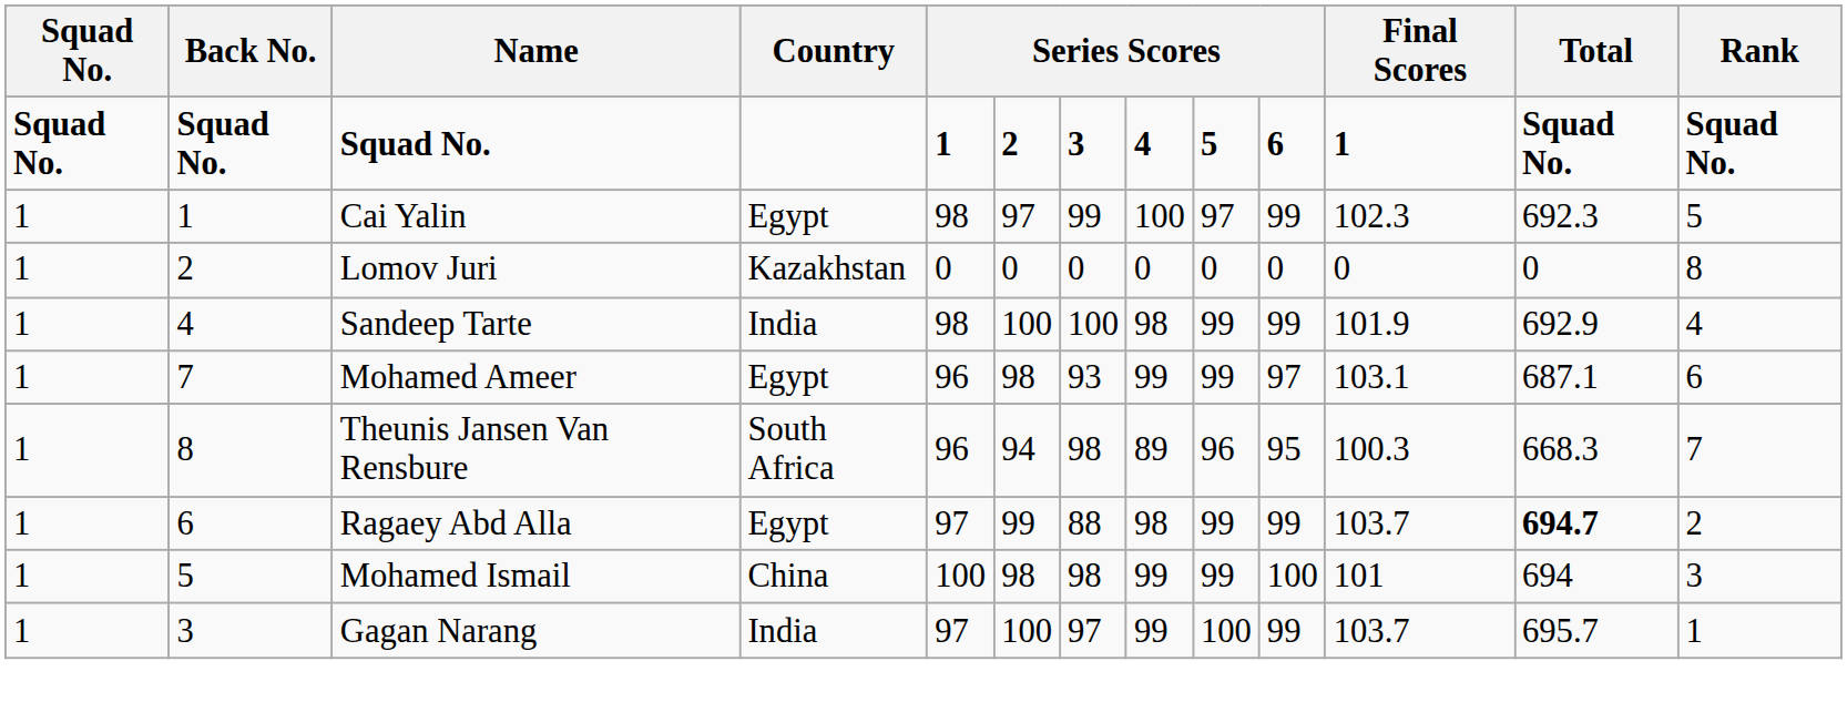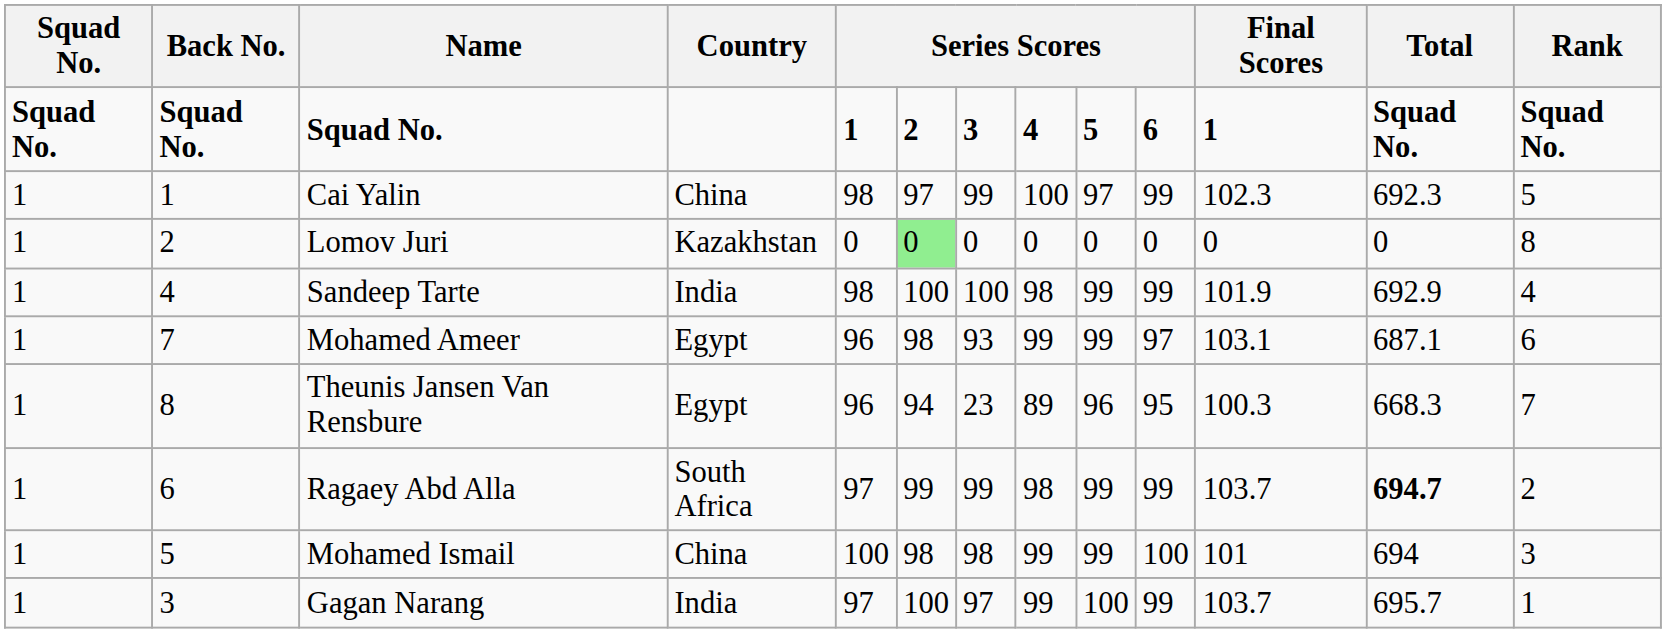Cai Yalin | Country: Egypt -> China
Lomov Juri | column 6: no background -> lightgreen background
Theunis Jansen Van Rensbure | Country: South Africa -> Egypt
Theunis Jansen Van Rensbure | column 7: 98 -> 23
Ragaey Abd Alla | Country: Egypt -> South Africa
Ragaey Abd Alla | column 7: 88 -> 99
